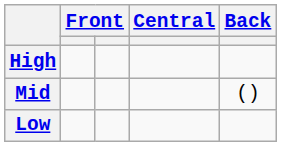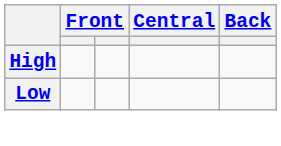- row: Mid | ()
